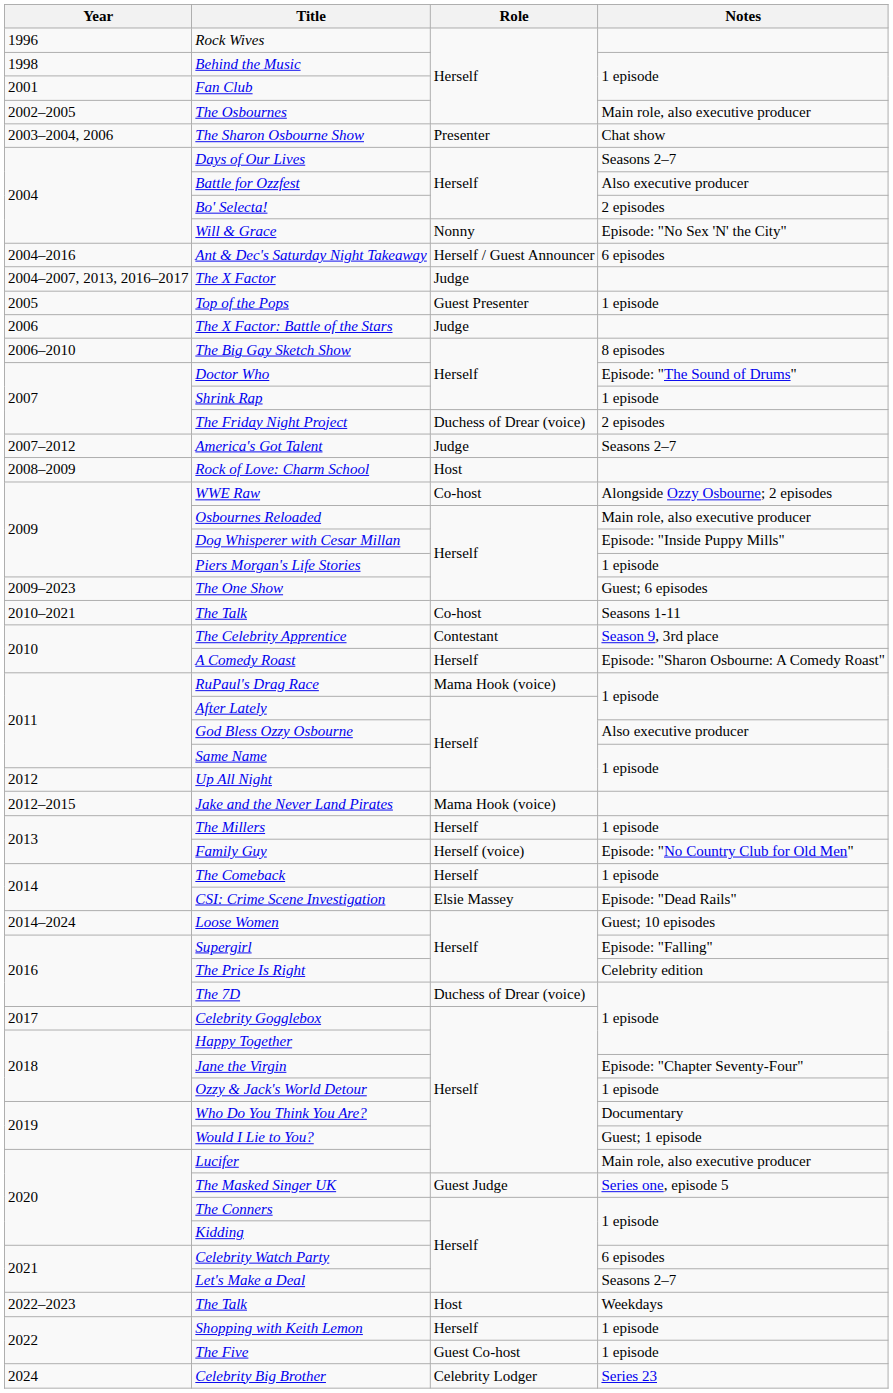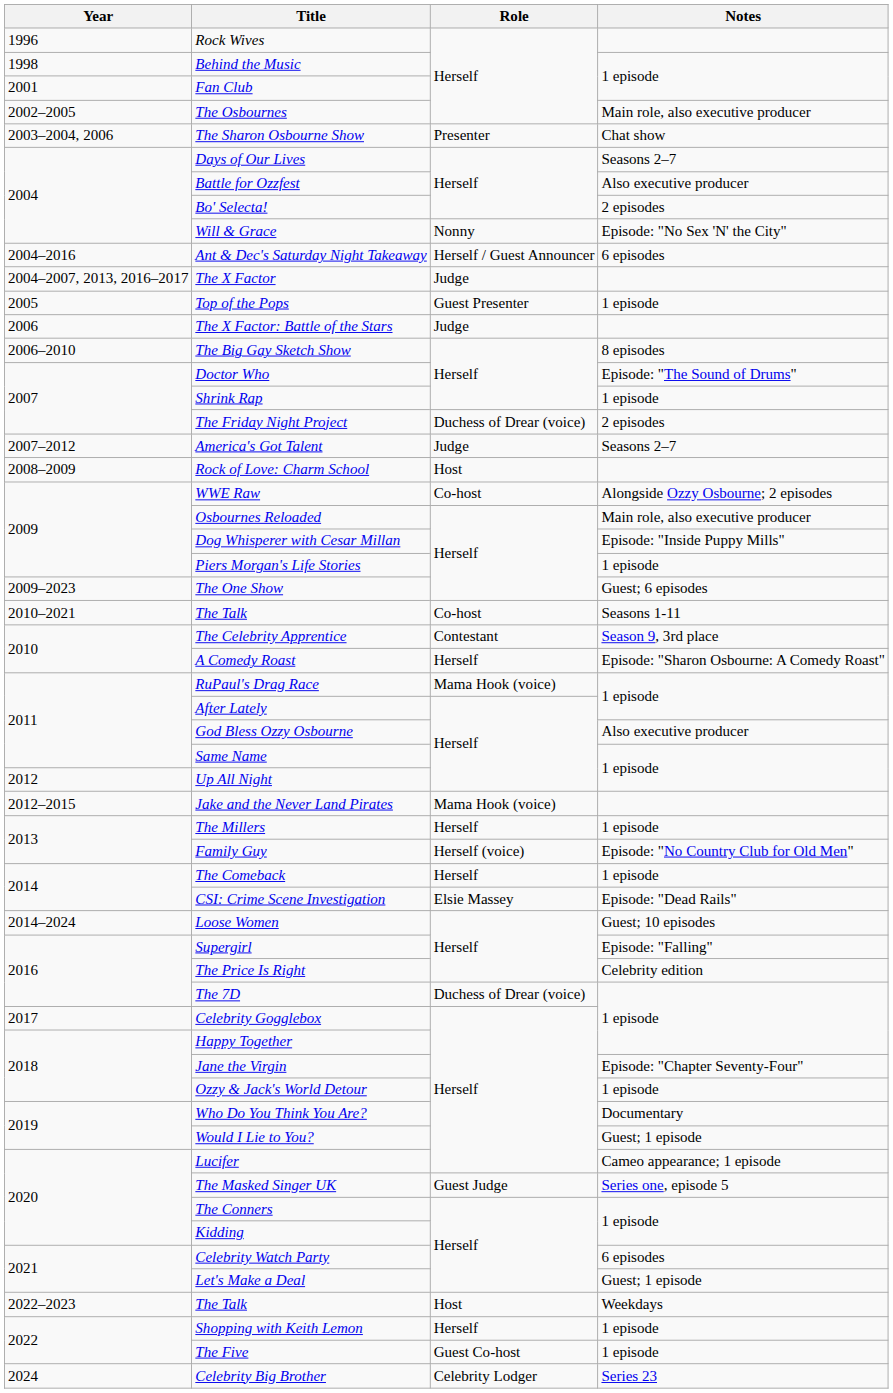Lucifer | Notes: Main role, also executive producer -> Cameo appearance; 1 episode
Let's Make a Deal | Notes: Seasons 2–7 -> Guest; 1 episode
